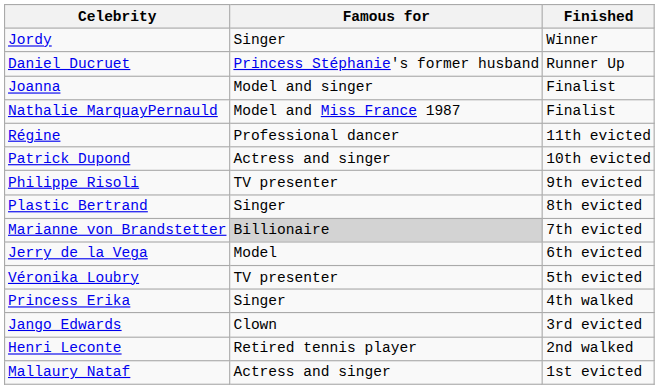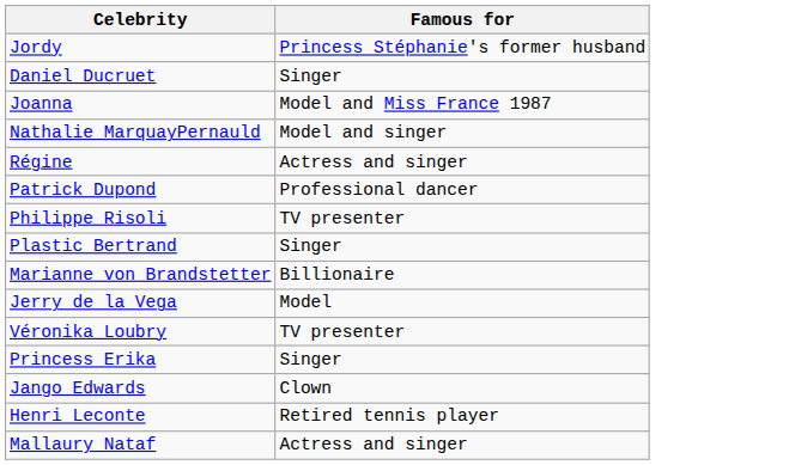- column: Finished | Winner | Runner Up | Finalist | Finalist | 11th evicted | 10th evicted | 9th evicted | 8th evicted | 7th evicted | 6th evicted | 5th evicted | 4th walked | 3rd evicted | 2nd walked | 1st evicted
Jordy | Famous for: Singer -> Princess Stéphanie's former husband
Daniel Ducruet | Famous for: Princess Stéphanie's former husband -> Singer
Joanna | Famous for: Model and singer -> Model and Miss France 1987
Nathalie MarquayPernauld | Famous for: Model and Miss France 1987 -> Model and singer
Régine | Famous for: Professional dancer -> Actress and singer
Patrick Dupond | Famous for: Actress and singer -> Professional dancer
Marianne von Brandstetter | Famous for: lightgrey background -> no background
